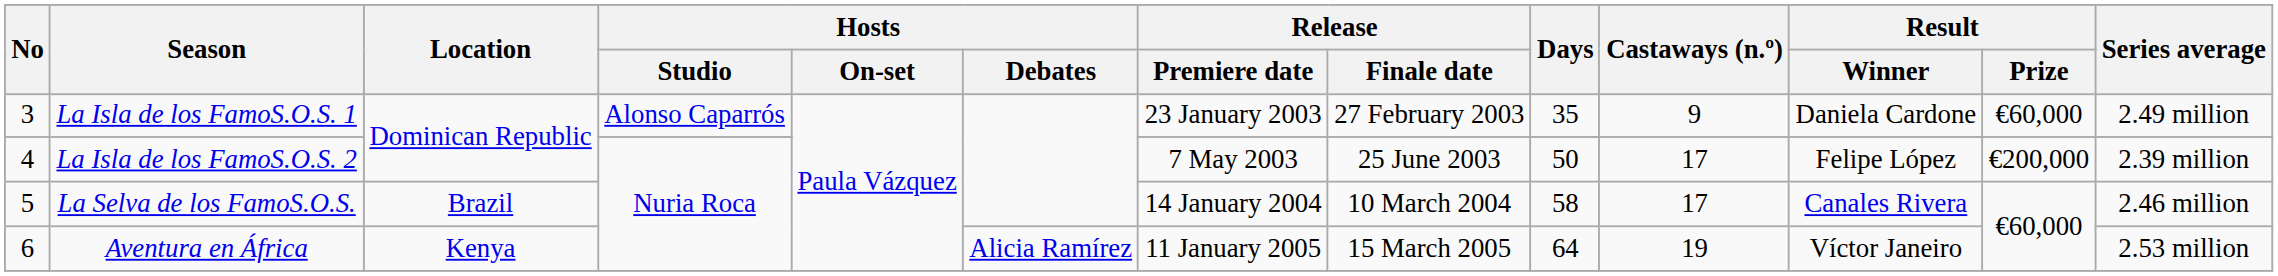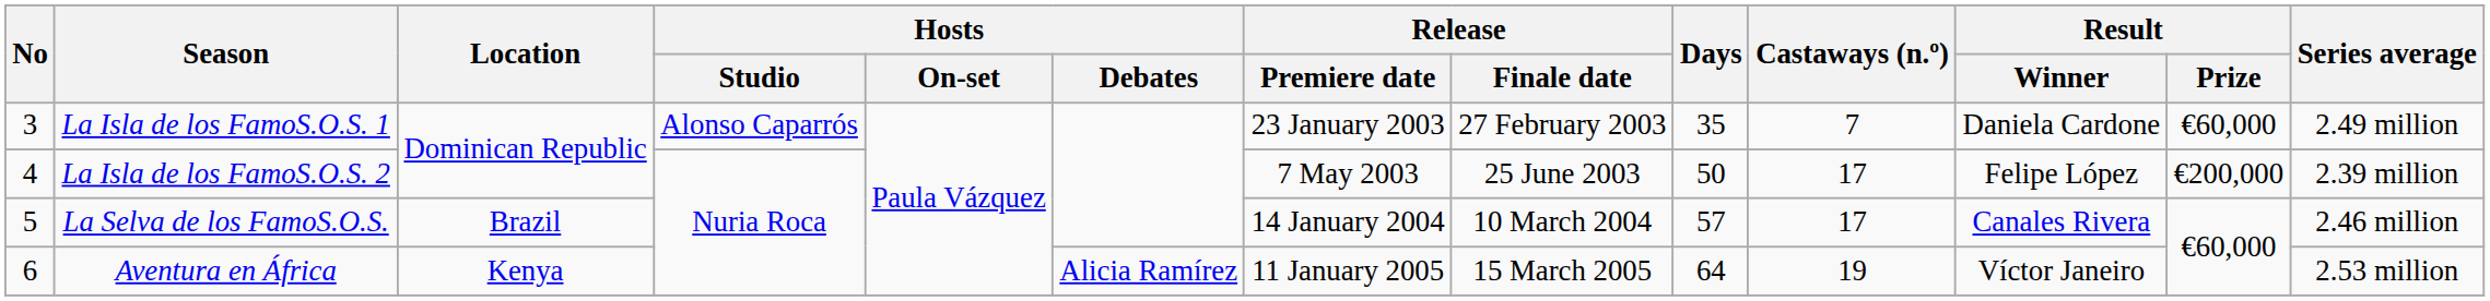La Isla de los FamoS.O.S. 1 | Castaways (n.º): 9 -> 7
La Selva de los FamoS.O.S. | Days: 58 -> 57
